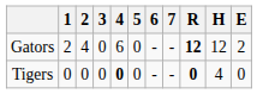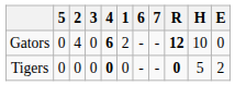columns swapped: 1 <-> 5
Gators | 4: normal -> bold
Gators | H: 12 -> 10
Gators | E: 2 -> 0
Tigers | H: 4 -> 5
Tigers | E: 0 -> 2
